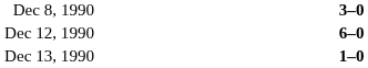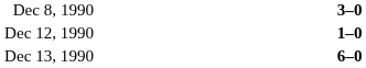Dec 12, 1990 | column 3: 6–0 -> 1–0
Dec 13, 1990 | column 3: 1–0 -> 6–0
